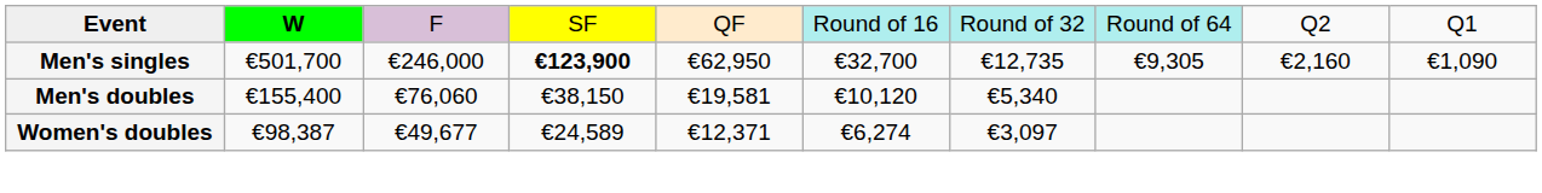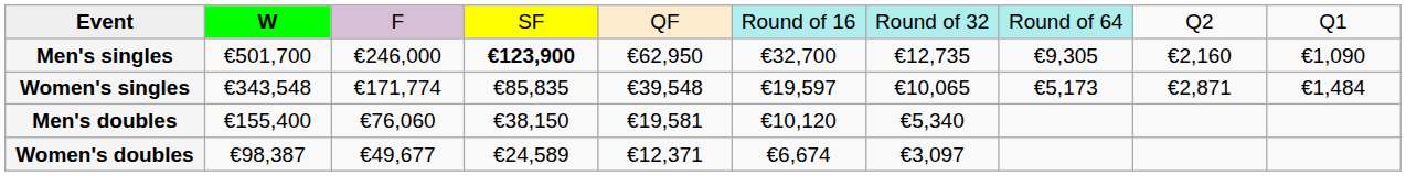+ row: Women's singles | €343,548 | €171,774 | €85,835 | €39,548 | €19,597 | €10,065 | €5,173 | €2,871 | €1,484
Women's doubles | column 6: €6,274 -> €6,674
